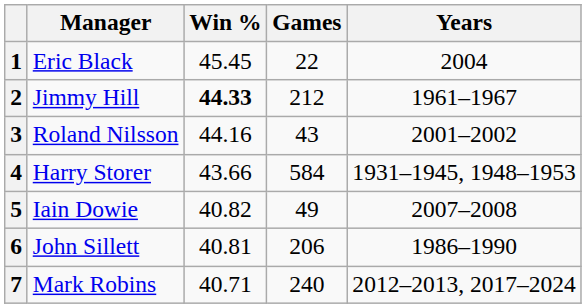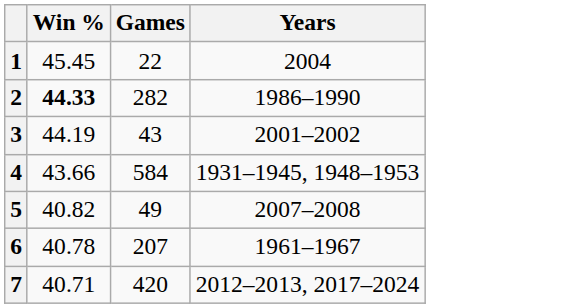- column: Manager | Eric Black | Jimmy Hill | Roland Nilsson | Harry Storer | Iain Dowie | John Sillett | Mark Robins
2 | Games: 212 -> 282
2 | Years: 1961–1967 -> 1986–1990
3 | Win %: 44.16 -> 44.19
6 | Win %: 40.81 -> 40.78
6 | Games: 206 -> 207
6 | Years: 1986–1990 -> 1961–1967
7 | Games: 240 -> 420
